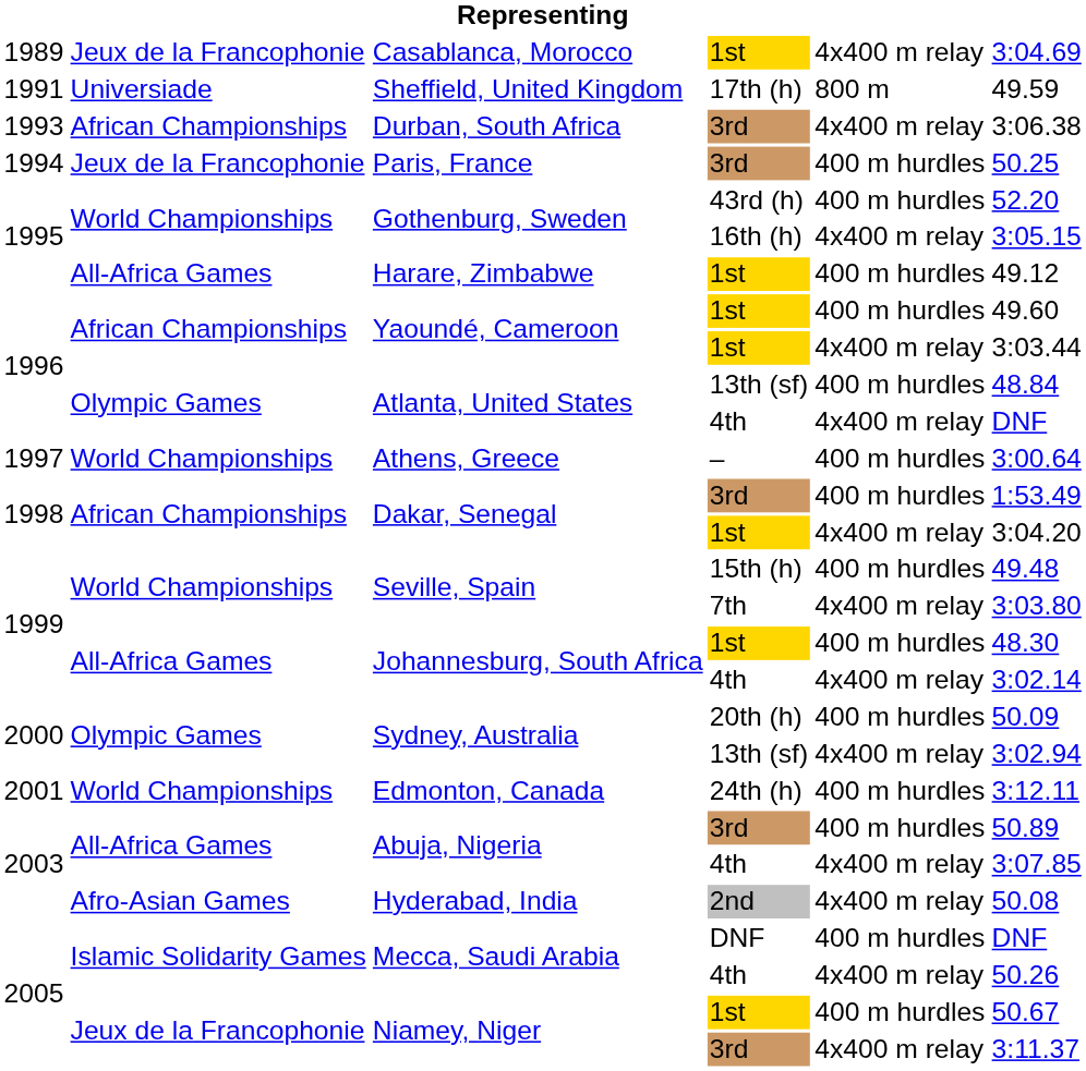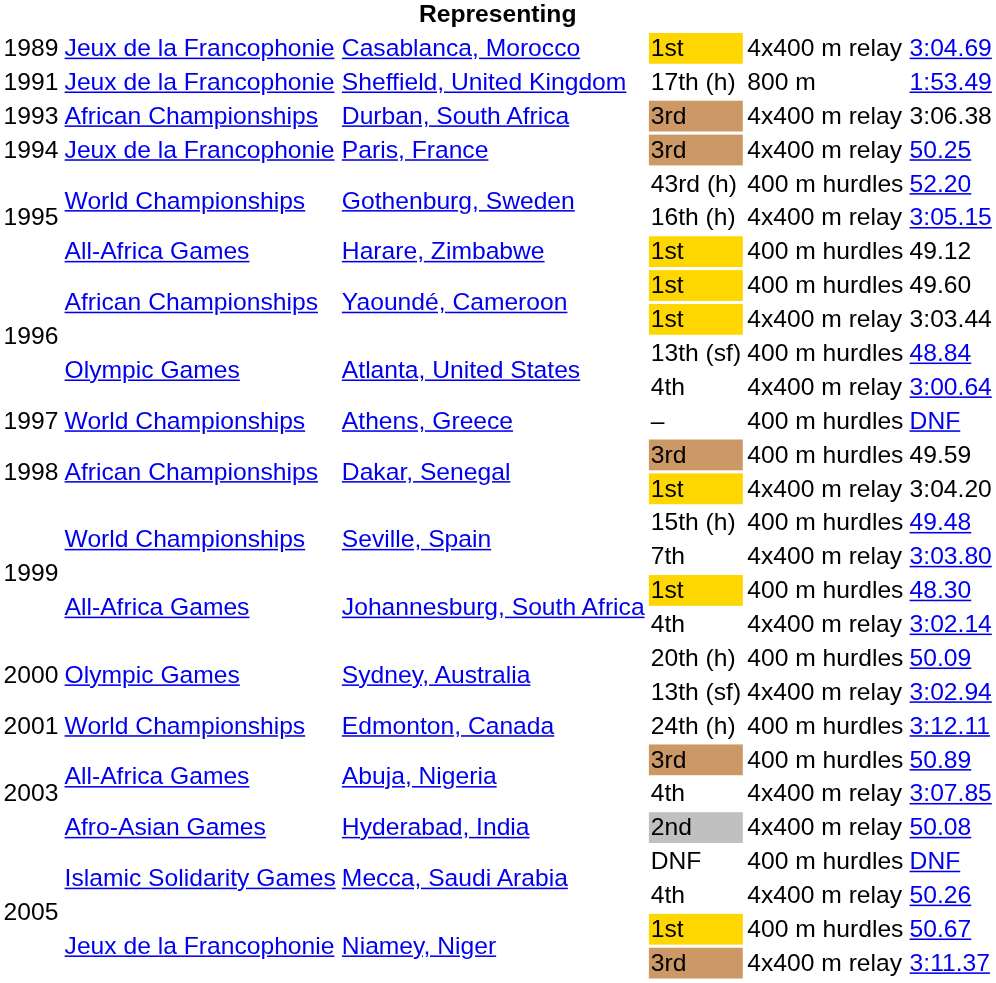Sheffield, United Kingdom | column 2: Universiade -> Jeux de la Francophonie
Sheffield, United Kingdom | column 6: 49.59 -> 1:53.49
Paris, France | column 5: 400 m hurdles -> 4x400 m relay
Atlanta, United States / 4th | column 6: DNF -> 3:00.64
Athens, Greece | column 6: 3:00.64 -> DNF
Dakar, Senegal / 3rd | column 6: 1:53.49 -> 49.59
